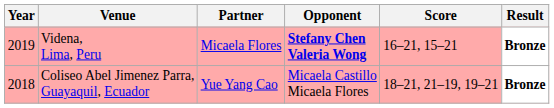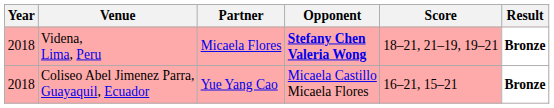Videna, Lima, Peru | Year: 2019 -> 2018
Videna, Lima, Peru | Score: 16–21, 15–21 -> 18–21, 21–19, 19–21
Coliseo Abel Jimenez Parra, Guayaquil, Ecuador | Score: 18–21, 21–19, 19–21 -> 16–21, 15–21
